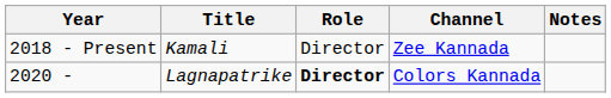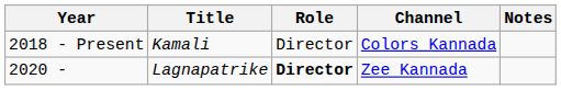2018 - Present | Channel: Zee Kannada -> Colors Kannada
2020 - | Channel: Colors Kannada -> Zee Kannada
